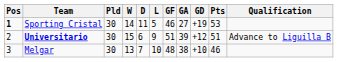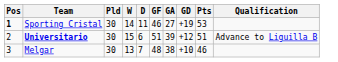- column: L | 5 | 9 | 10
